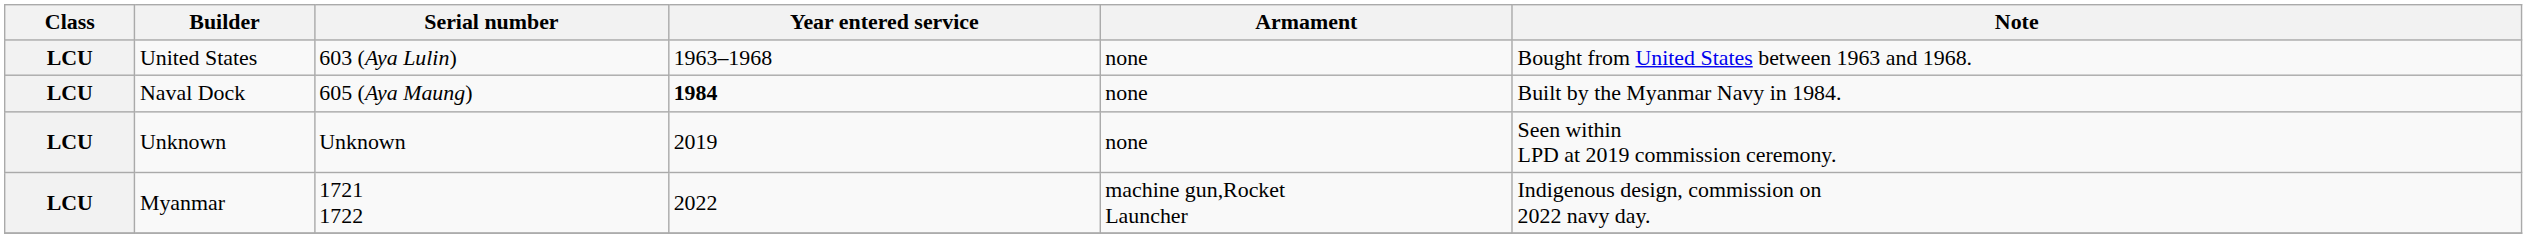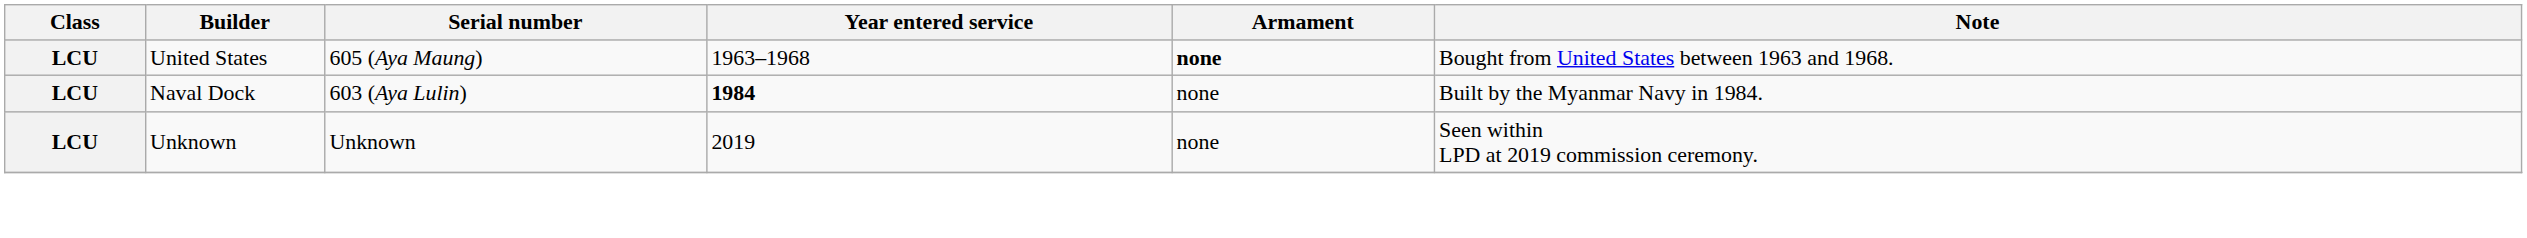United States | Serial number: 603 (Aya Lulin) -> 605 (Aya Maung)
United States | Armament: normal -> bold
Naval Dock | Serial number: 605 (Aya Maung) -> 603 (Aya Lulin)
- row: LCU | Myanmar | 1721 1722 | 2022 | machine gun,Rocket Launcher | Indigenous design, commission on 2022 navy day.
